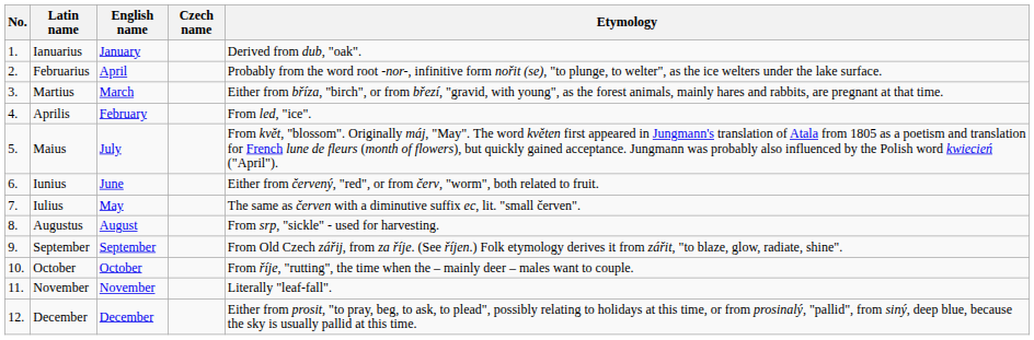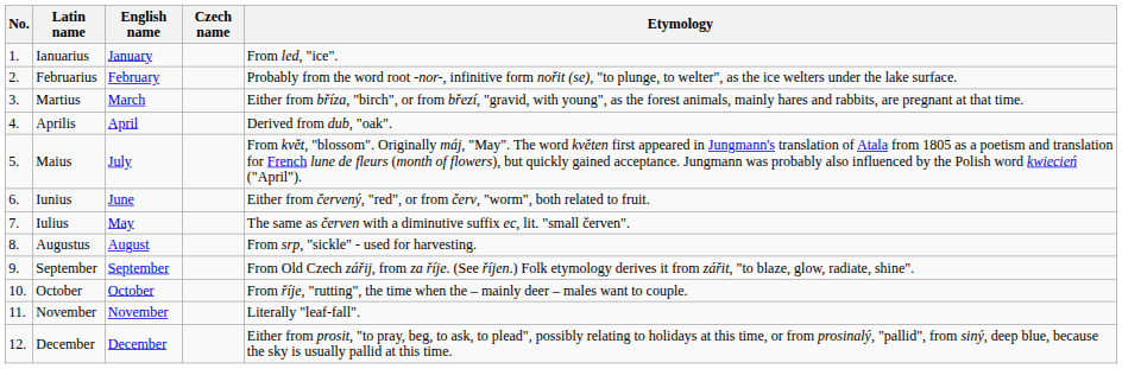Ianuarius | Etymology: Derived from dub, "oak". -> From led, "ice".
Februarius | English name: April -> February
Aprilis | English name: February -> April
Aprilis | Etymology: From led, "ice". -> Derived from dub, "oak".
